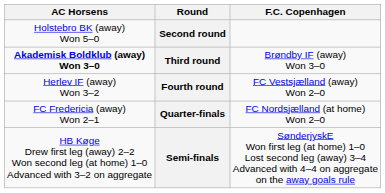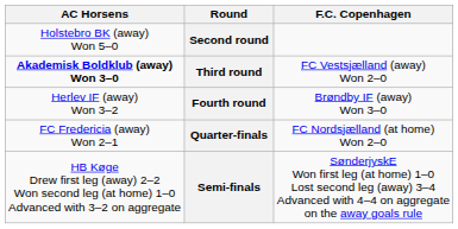Third round | F.C. Copenhagen: Brøndby IF (away) Won 3–0 -> FC Vestsjælland (away) Won 2–0
Fourth round | F.C. Copenhagen: FC Vestsjælland (away) Won 2–0 -> Brøndby IF (away) Won 3–0
